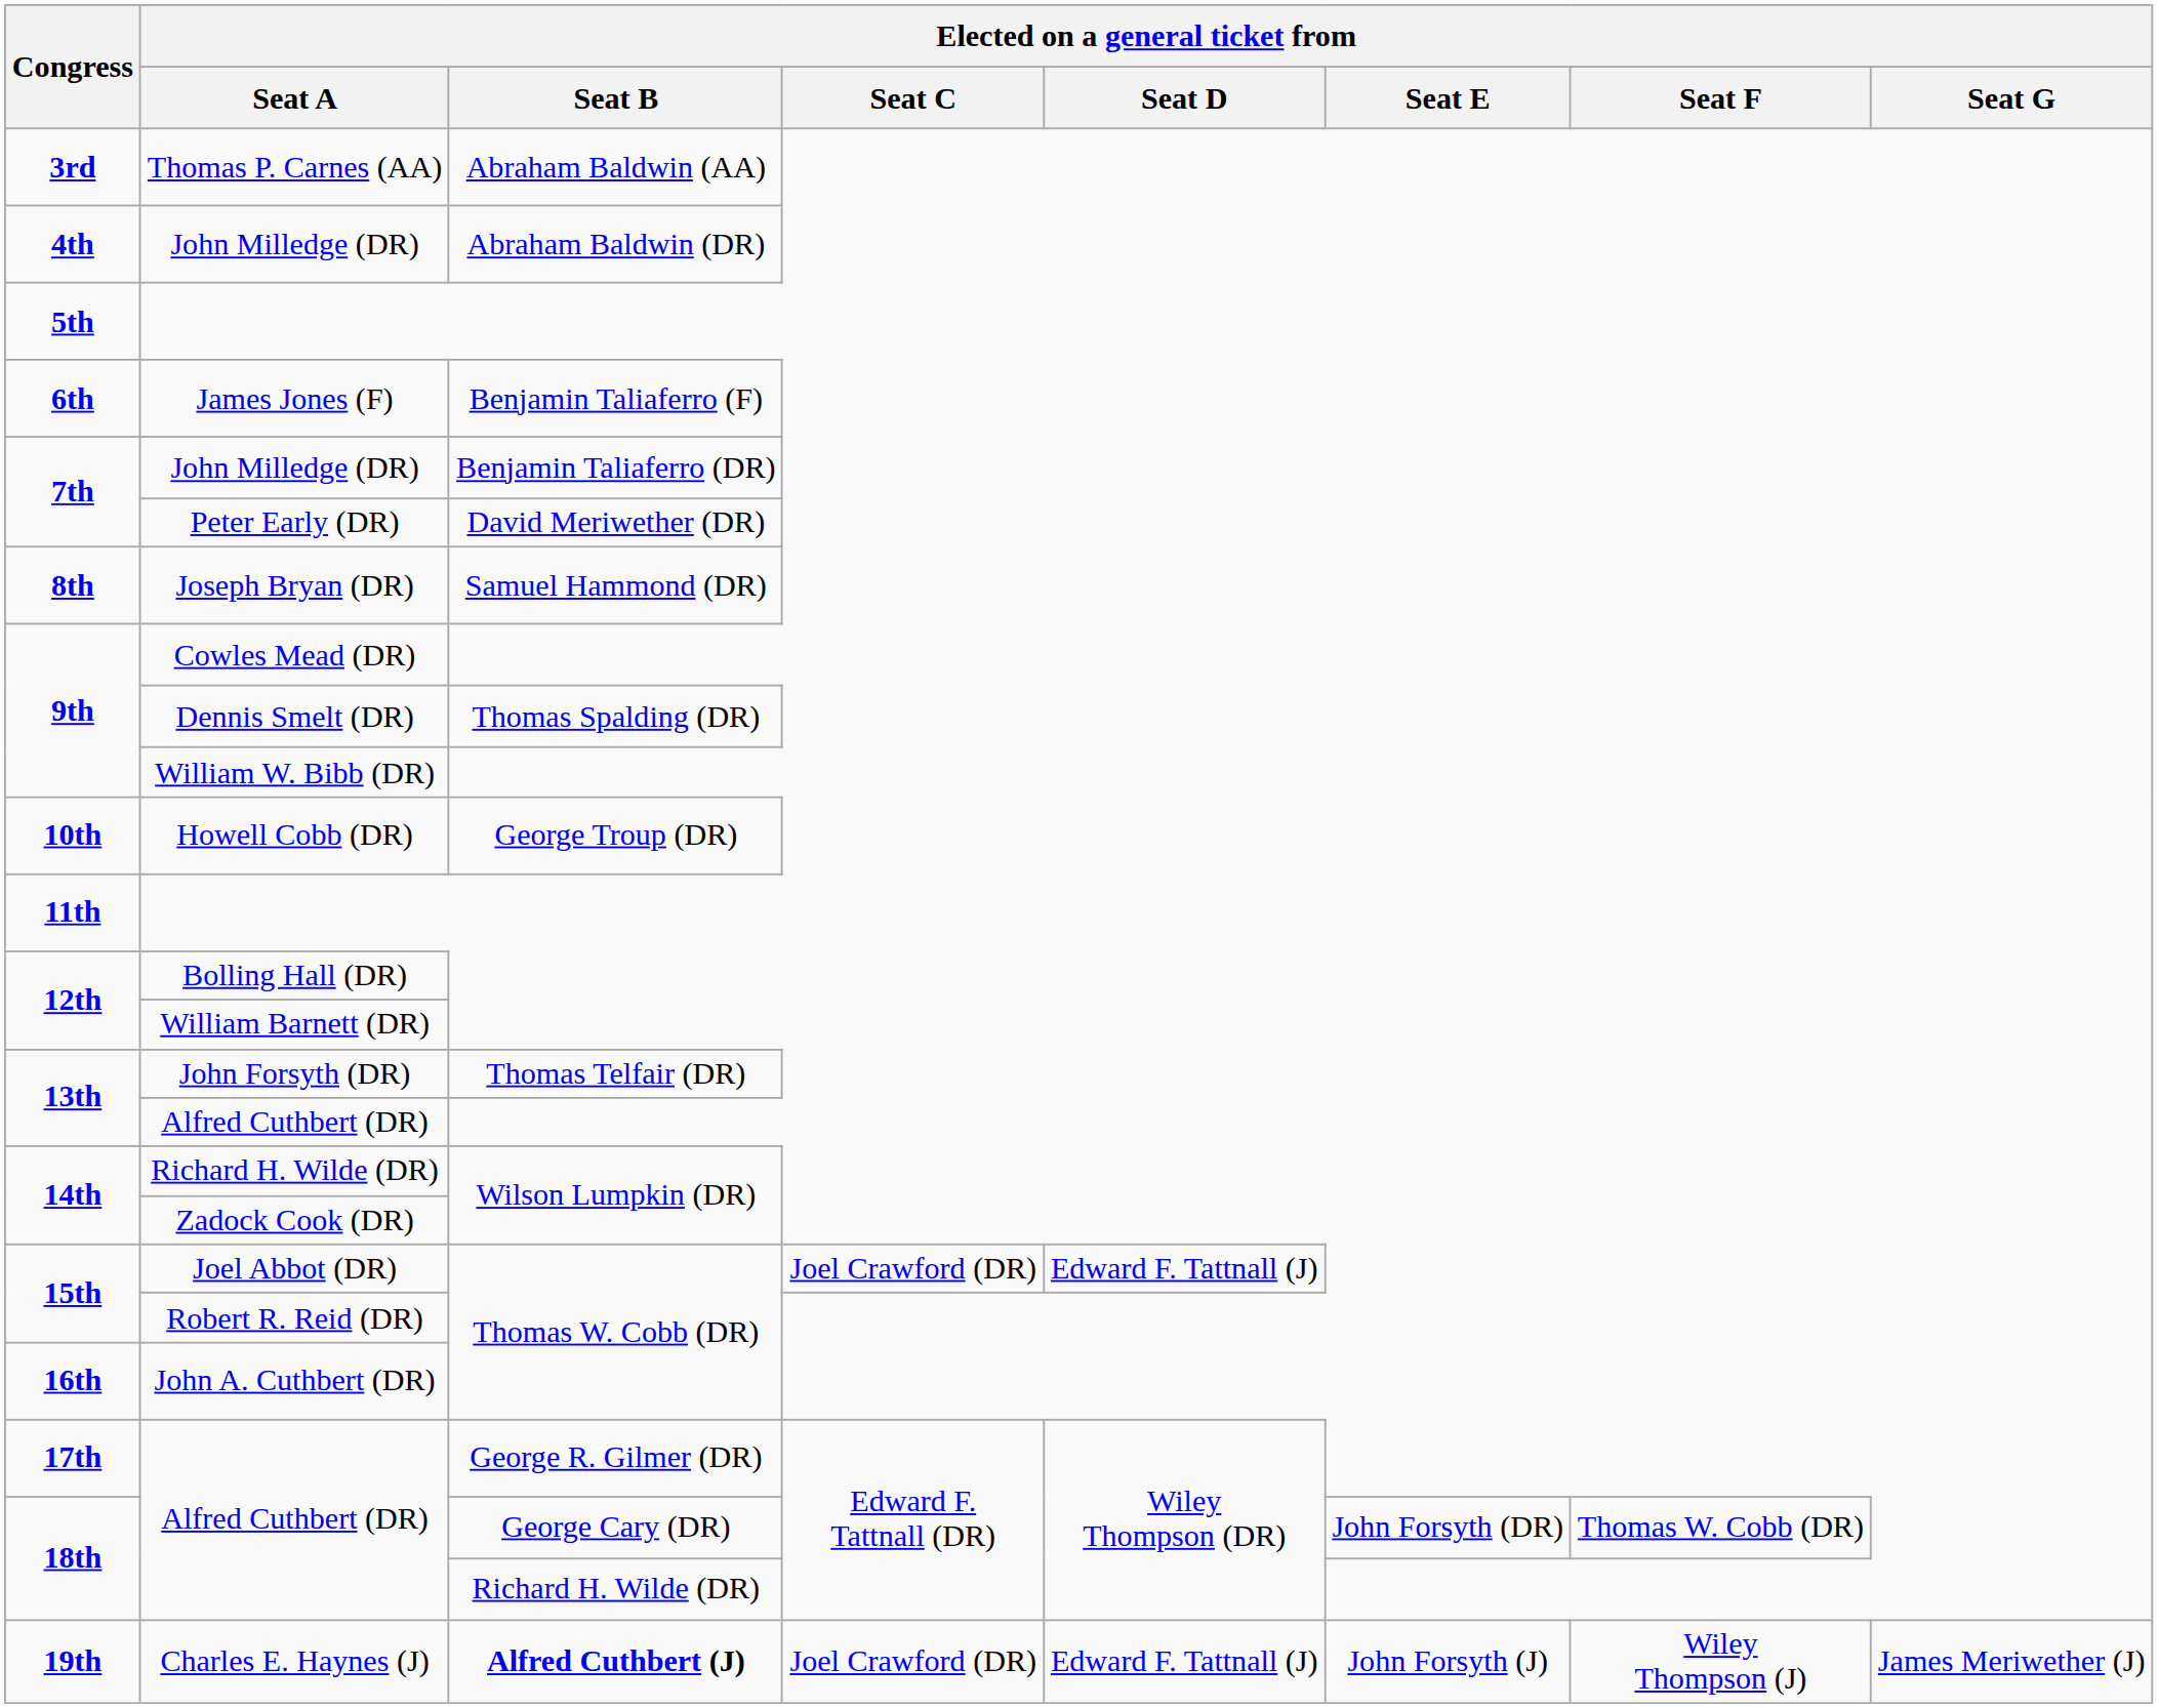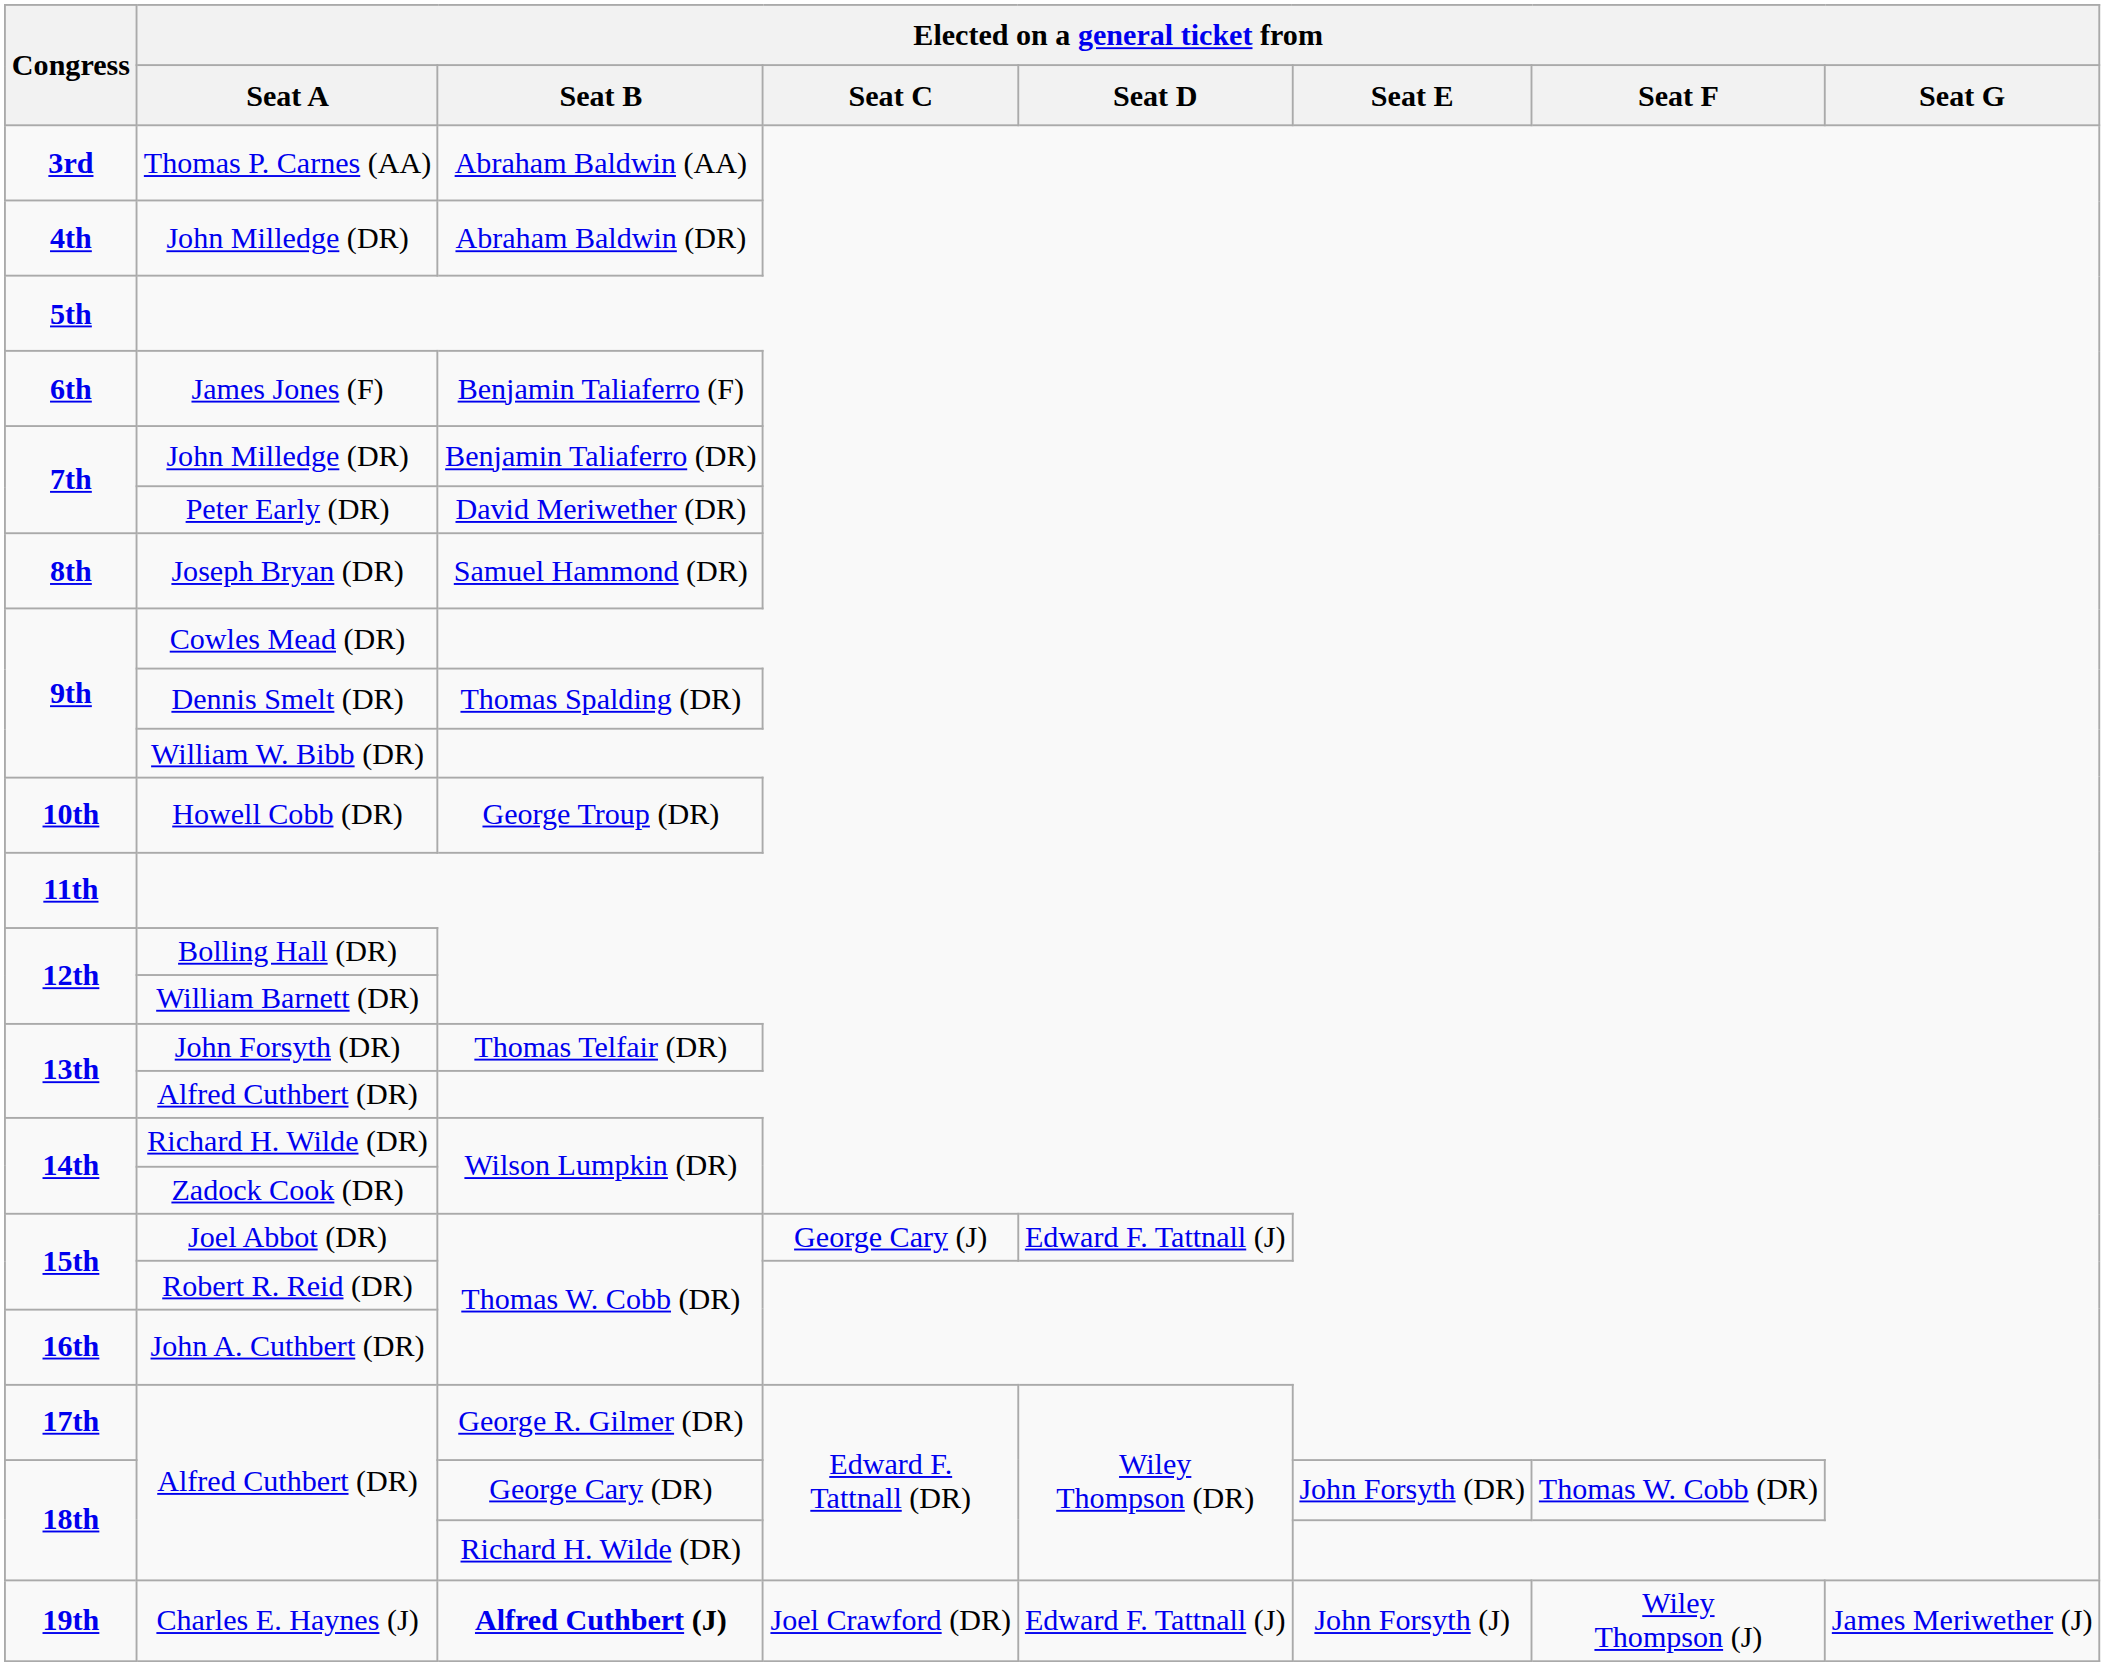Joel Abbot (DR) | Elected on a general ticket from / Seat C: Joel Crawford (DR) -> George Cary (J)
